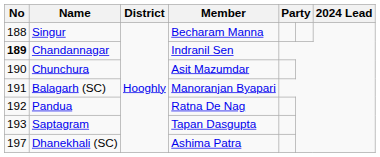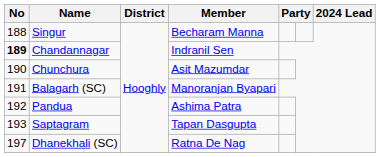Pandua | Member: Ratna De Nag -> Ashima Patra
Dhanekhali (SC) | Member: Ashima Patra -> Ratna De Nag
